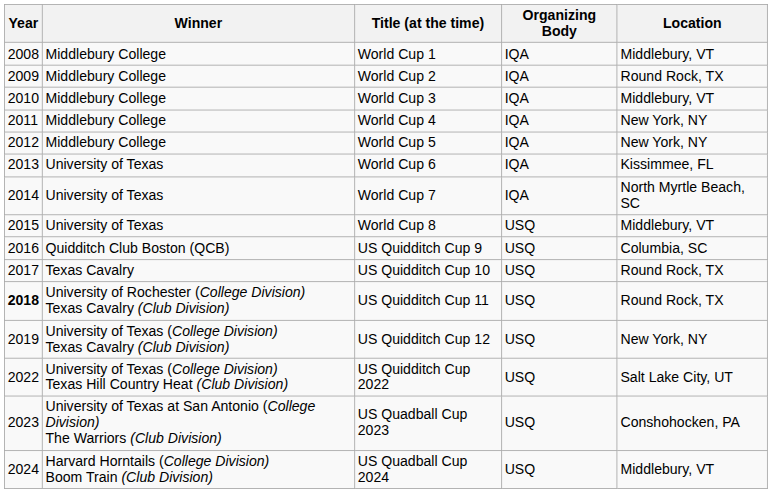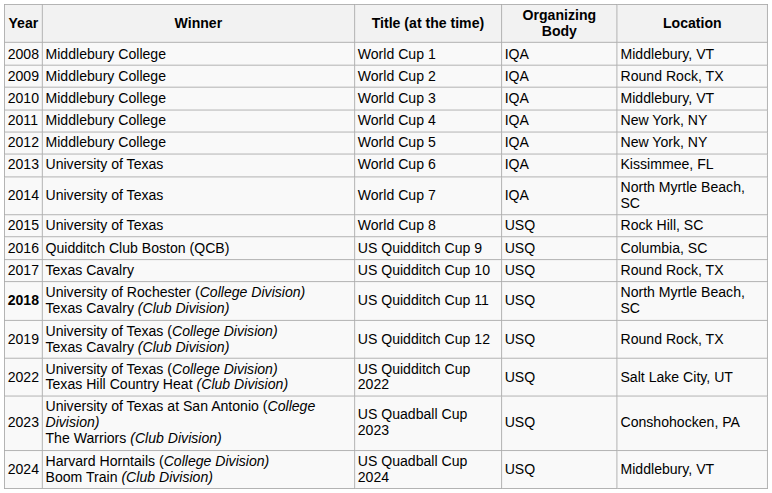World Cup 8 | Location: Middlebury, VT -> Rock Hill, SC
US Quidditch Cup 11 | Location: Round Rock, TX -> North Myrtle Beach, SC
US Quidditch Cup 12 | Location: New York, NY -> Round Rock, TX
